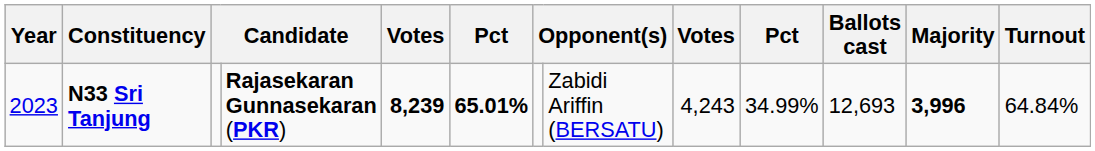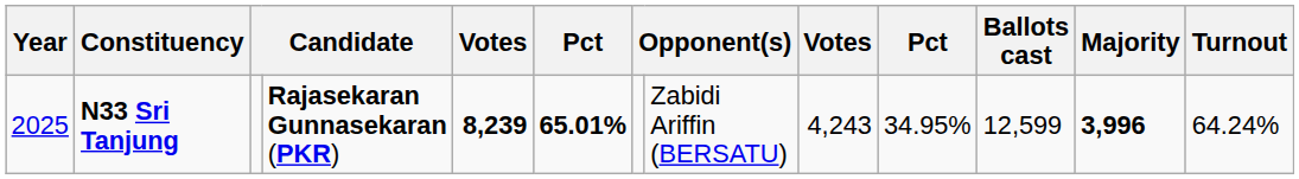N33 Sri Tanjung | Year: 2023 -> 2025
N33 Sri Tanjung | column 10: 34.99% -> 34.95%
N33 Sri Tanjung | Ballots cast: 12,693 -> 12,599
N33 Sri Tanjung | Turnout: 64.84% -> 64.24%
